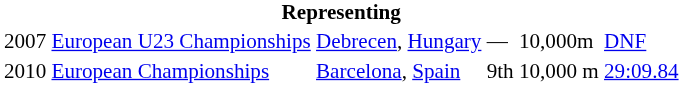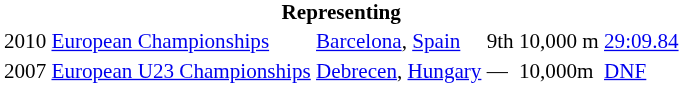rows swapped: European U23 Championships <-> European Championships
